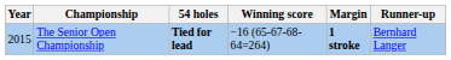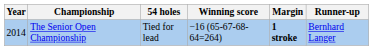The Senior Open Championship | Year: 2015 -> 2014
The Senior Open Championship | 54 holes: bold -> normal
